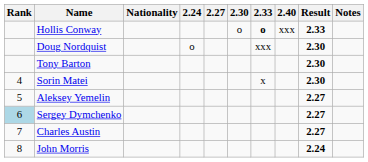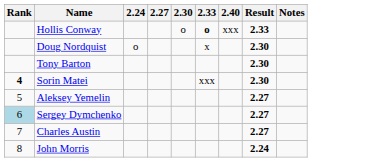- column: Nationality
Doug Nordquist | 2.33: xxx -> x
Sorin Matei | Rank: normal -> bold
Sorin Matei | 2.33: x -> xxx
